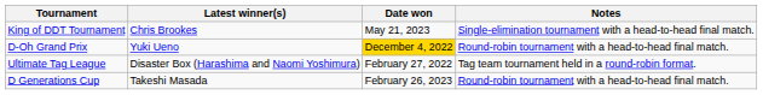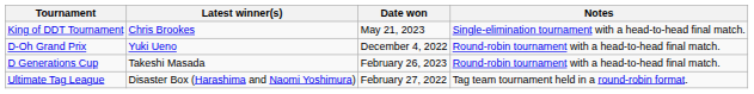D-Oh Grand Prix | Date won: gold background -> no background
rows swapped: Ultimate Tag League <-> D Generations Cup
